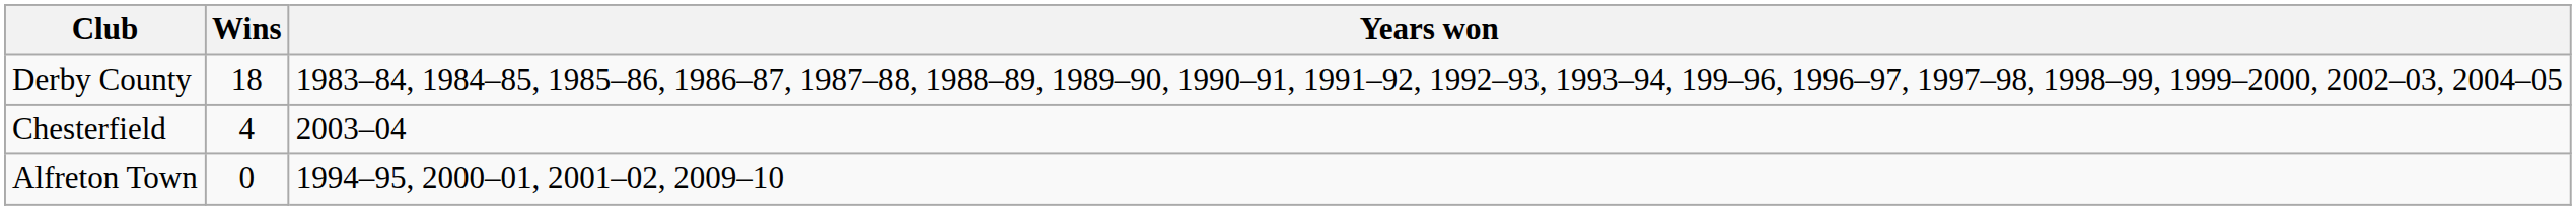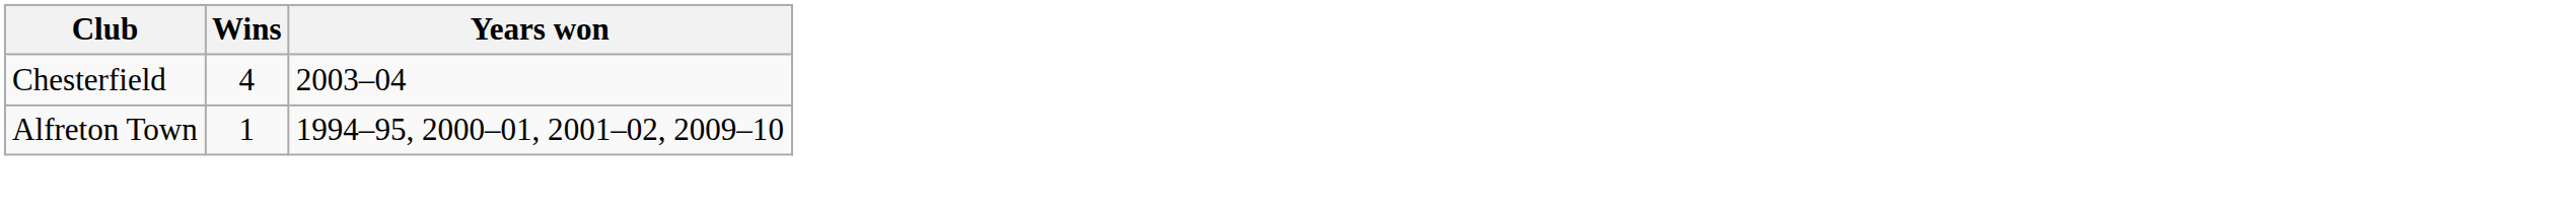- row: Derby County | 18 | 1983–84, 1984–85, 1985–86, 1986–87, 1987–88, 1988–89, 1989–90, 1990–91, 1991–92, 1992–93, 1993–94, 199–96, 1996–97, 1997–98, 1998–99, 1999–2000, 2002–03, 2004–05
Alfreton Town | Wins: 0 -> 1
